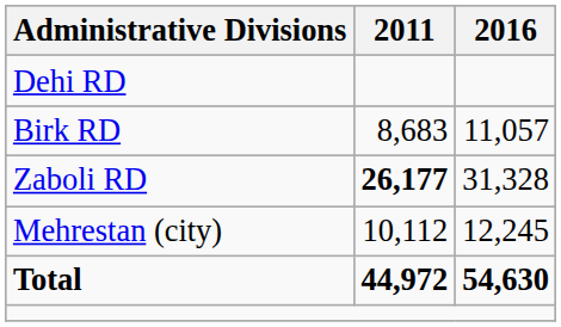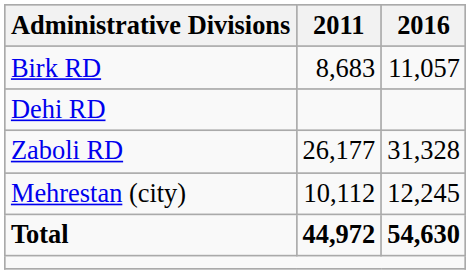rows swapped: Birk RD <-> Dehi RD
Zaboli RD | 2011: bold -> normal
